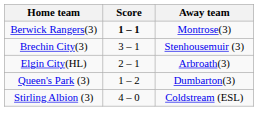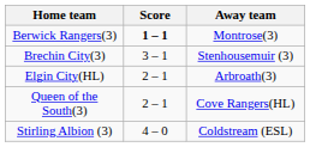+ row: Queen of the South(3) | 2 – 1 | Cove Rangers(HL)
- row: Queen's Park (3) | 1 – 2 | Dumbarton(3)
